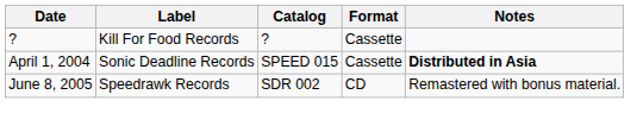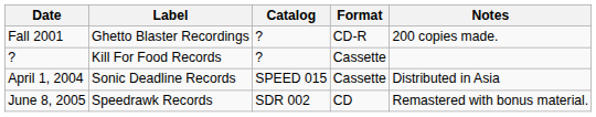+ row: Fall 2001 | Ghetto Blaster Recordings | ? | CD-R | 200 copies made.
April 1, 2004 | Notes: bold -> normal
